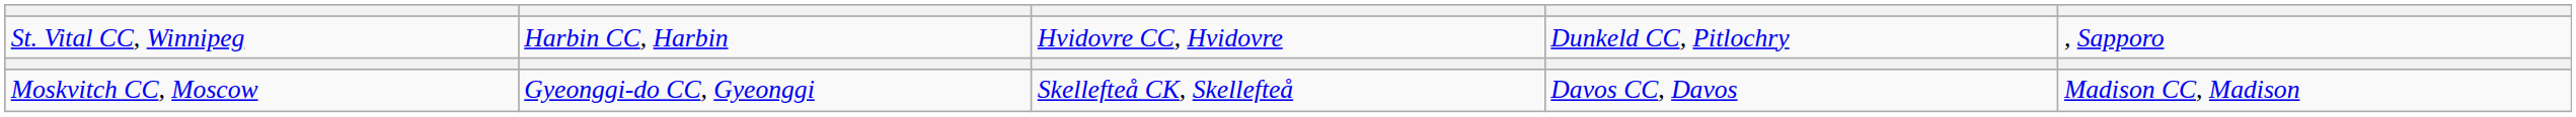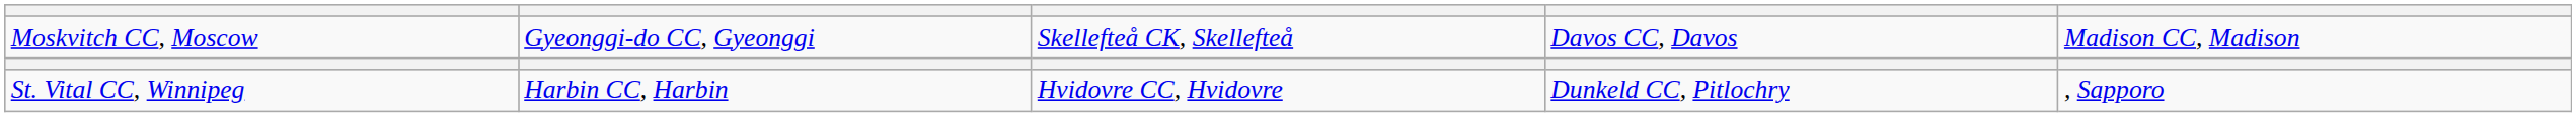rows swapped: St. Vital CC, Winnipeg <-> Moskvitch CC, Moscow
